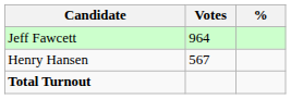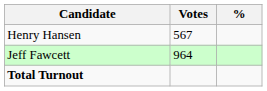rows swapped: Jeff Fawcett <-> Henry Hansen
